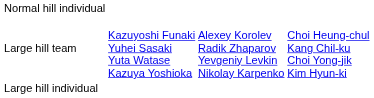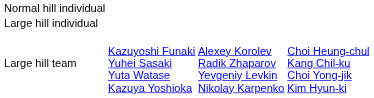rows swapped: Large hill individual <-> Large hill team
